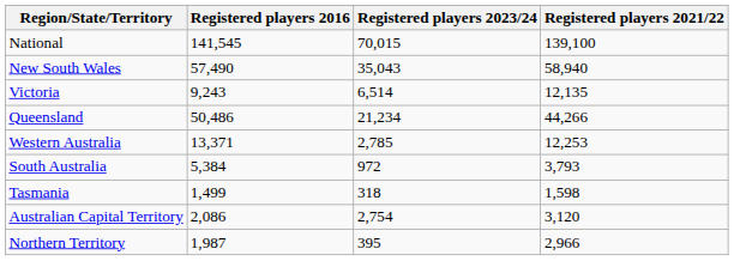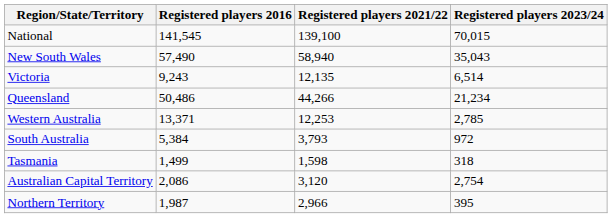columns swapped: Registered players 2021/22 <-> Registered players 2023/24
